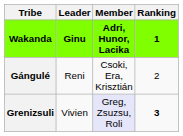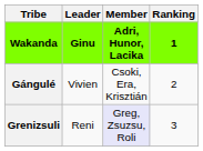Gángulé | Leader: Reni -> Vivien
Grenizsuli | Leader: Vivien -> Reni
Grenizsuli | Ranking: bold -> normal
